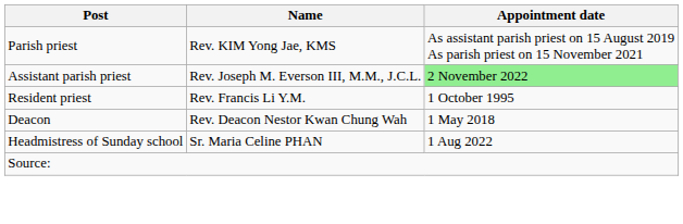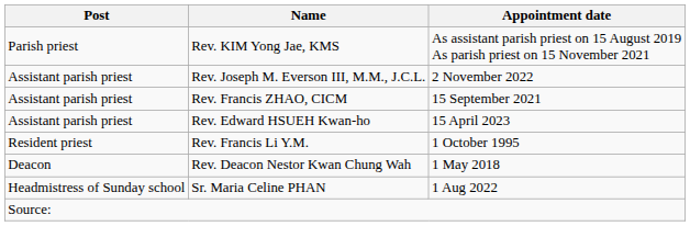Rev. Joseph M. Everson III, M.M., J.C.L. | Appointment date: lightgreen background -> no background
+ row: Assistant parish priest | Rev. Francis ZHAO, CICM | 15 September 2021
+ row: Assistant parish priest | Rev. Edward HSUEH Kwan-ho | 15 April 2023
